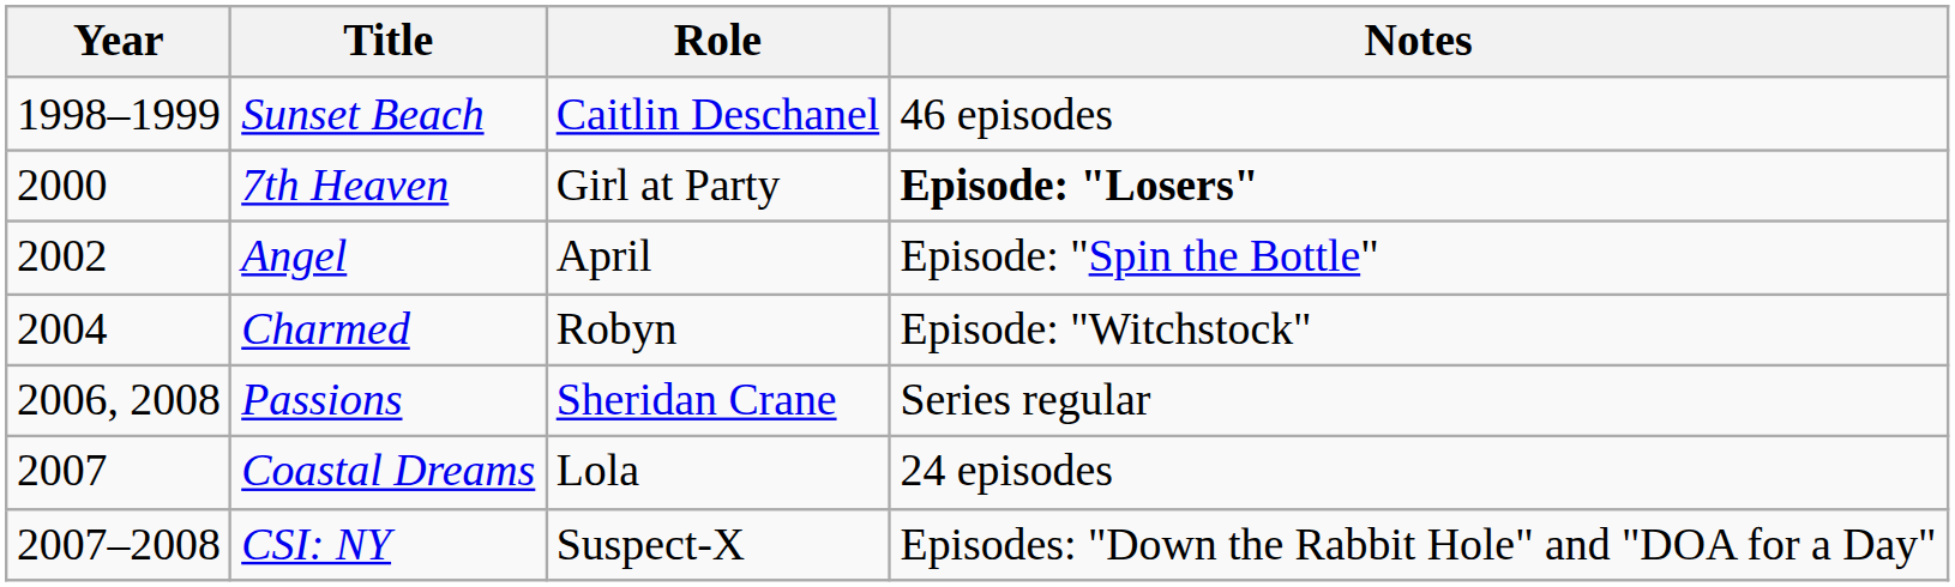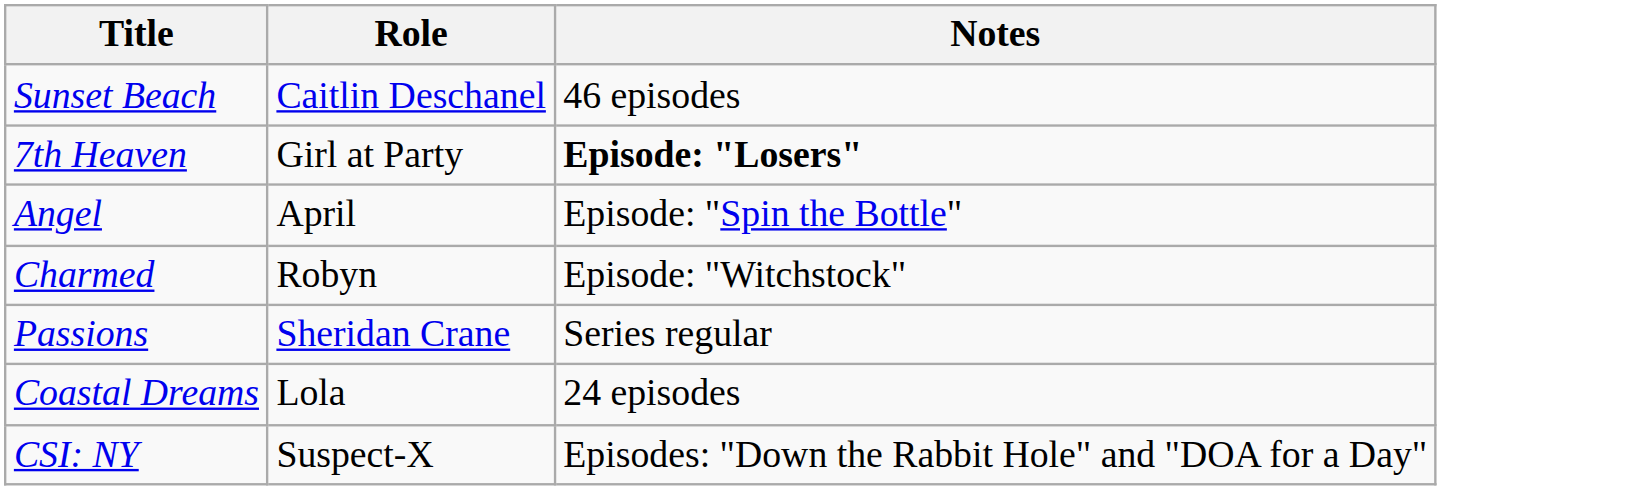- column: Year | 1998–1999 | 2000 | 2002 | 2004 | 2006, 2008 | 2007 | 2007–2008
